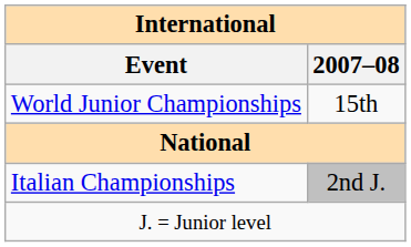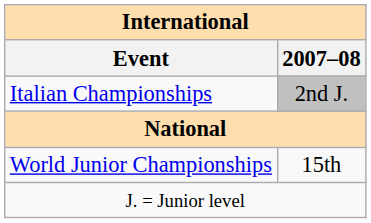rows swapped: World Junior Championships <-> Italian Championships
